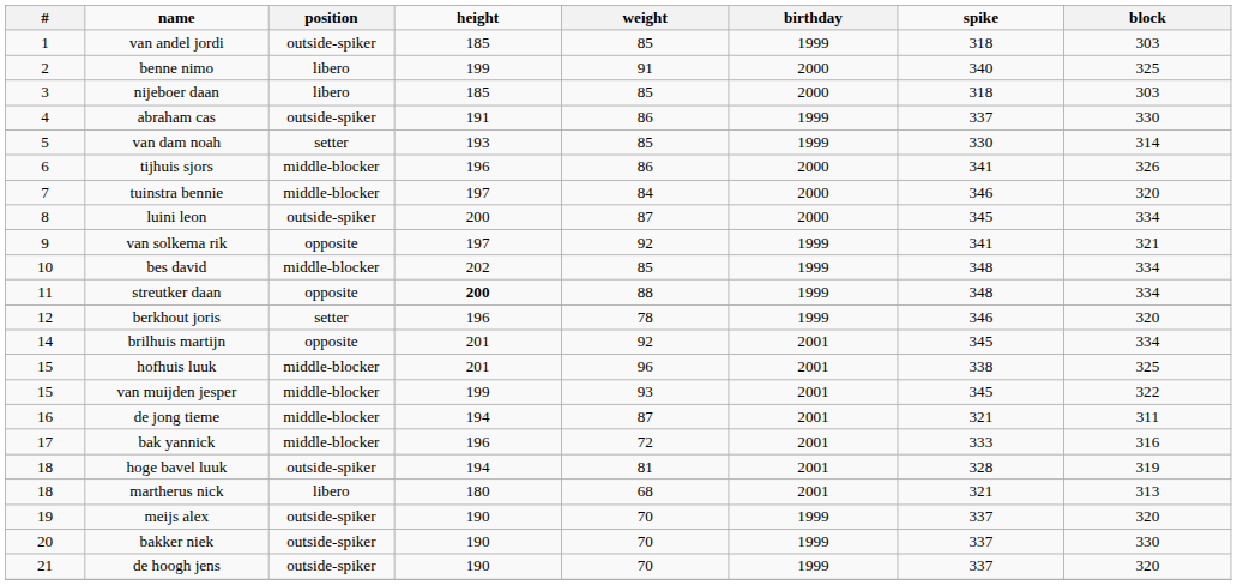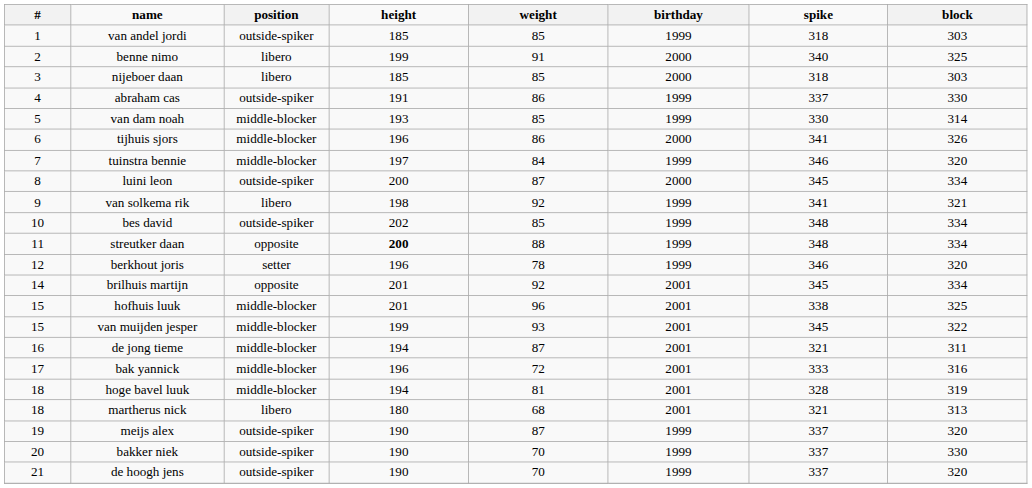van dam noah | position: setter -> middle-blocker
tuinstra bennie | birthday: 2000 -> 1999
van solkema rik | position: opposite -> libero
van solkema rik | height: 197 -> 198
bes david | position: middle-blocker -> outside-spiker
hoge bavel luuk | position: outside-spiker -> middle-blocker
meijs alex | weight: 70 -> 87
